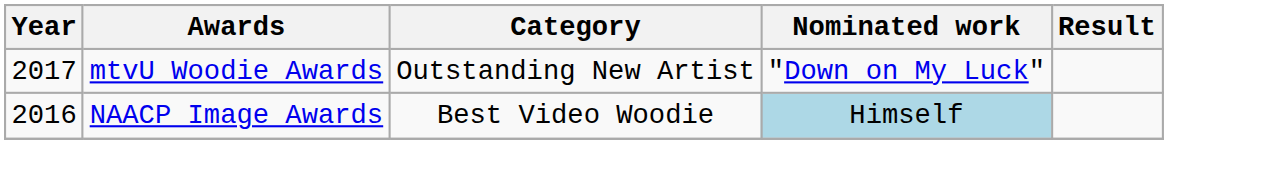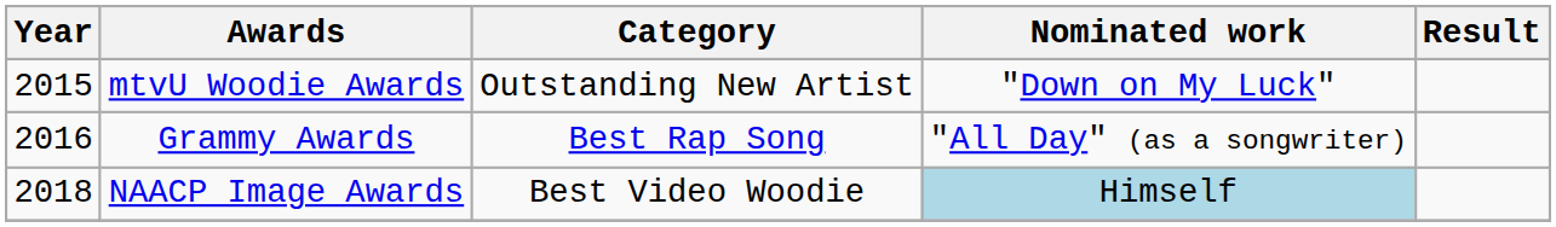mtvU Woodie Awards | Year: 2017 -> 2015
+ row: 2016 | Grammy Awards | Best Rap Song | "All Day" (as a songwriter)
NAACP Image Awards | Year: 2016 -> 2018
